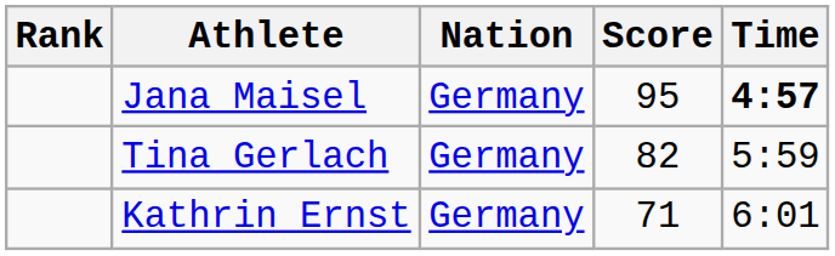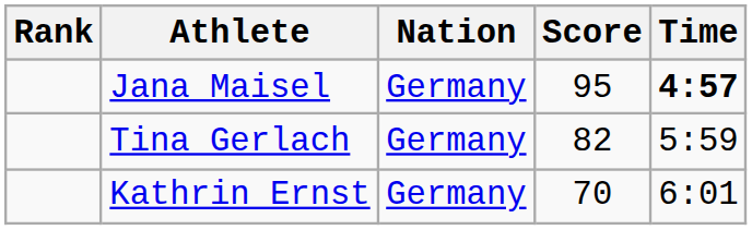Kathrin Ernst | Score: 71 -> 70
